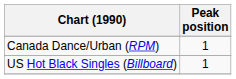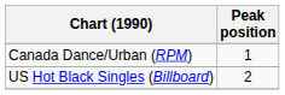US Hot Black Singles (Billboard) | Peak position: 1 -> 2
